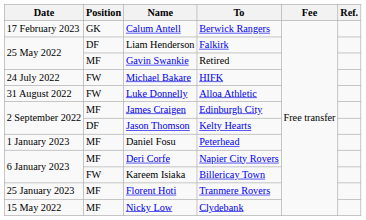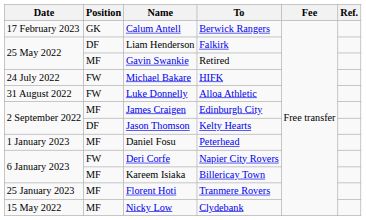Deri Corfe | Position: MF -> FW
Kareem Isiaka | Position: FW -> MF
